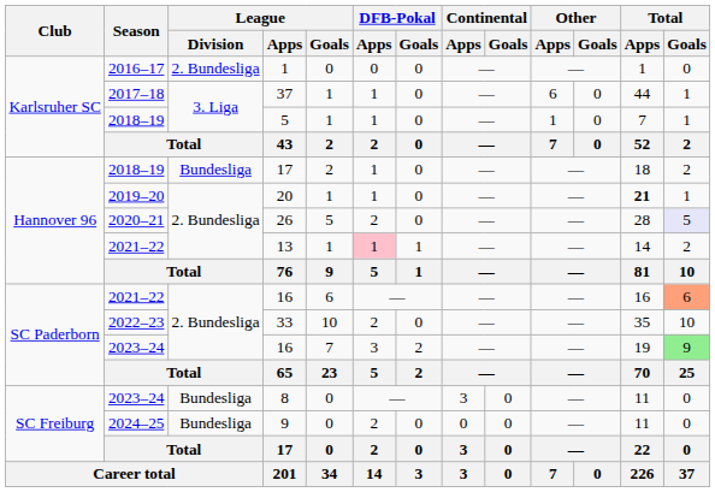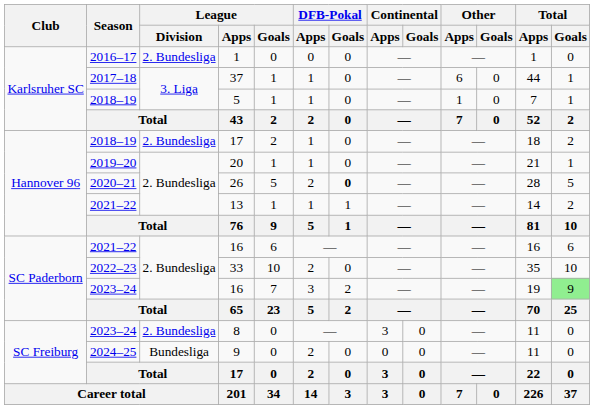2018–19 / 17 | League / Division: Bundesliga -> 2. Bundesliga
20 | Total / Apps: bold -> normal
26 | DFB-Pokal / Goals: normal -> bold
26 | Total / Goals: lavender background -> no background
13 | DFB-Pokal / Apps: pink background -> no background
2021–22 / 16 | Total / Goals: lightsalmon background -> no background
8 | League / Division: Bundesliga -> 2. Bundesliga
